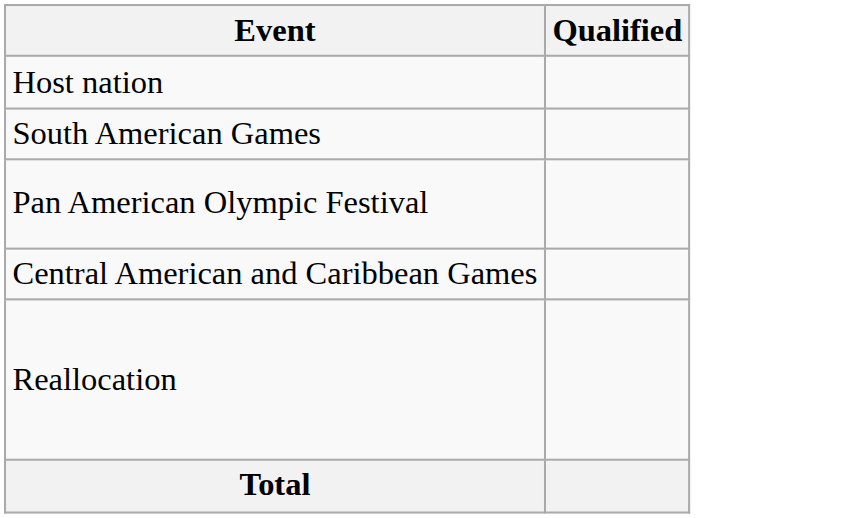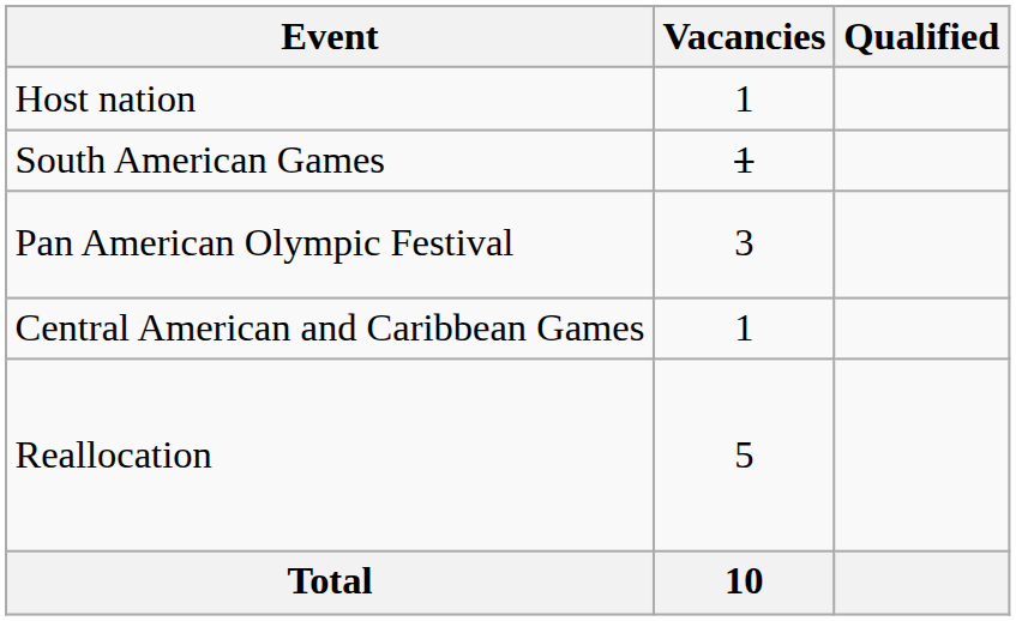+ column: Vacancies | 1 | 1 | 3 | 1 | 5 | 10
